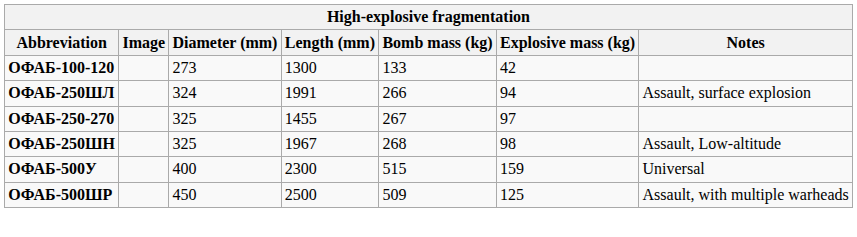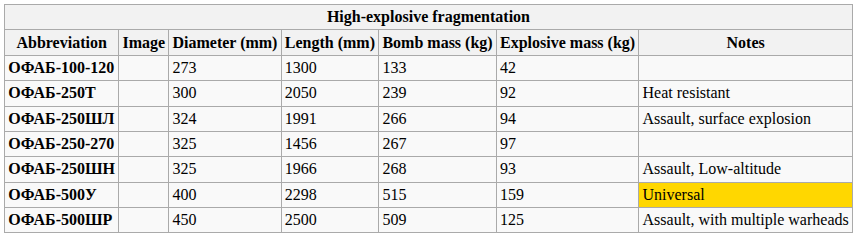+ row: ОФАБ-250Т | 300 | 2050 | 239 | 92 | Heat resistant
ОФАБ-250-270 | Length (mm): 1455 -> 1456
ОФАБ-250ШН | Length (mm): 1967 -> 1966
ОФАБ-250ШН | Explosive mass (kg): 98 -> 93
ОФАБ-500У | Length (mm): 2300 -> 2298
ОФАБ-500У | Notes: no background -> gold background
